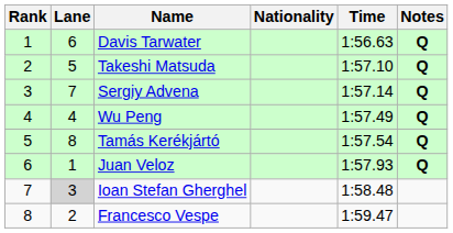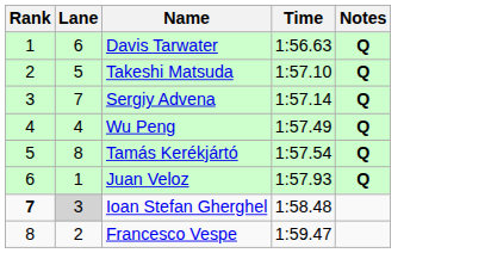- column: Nationality
Ioan Stefan Gherghel | Rank: normal -> bold
